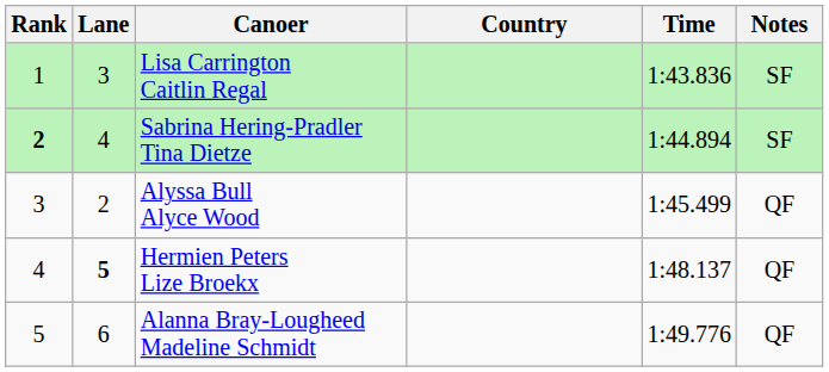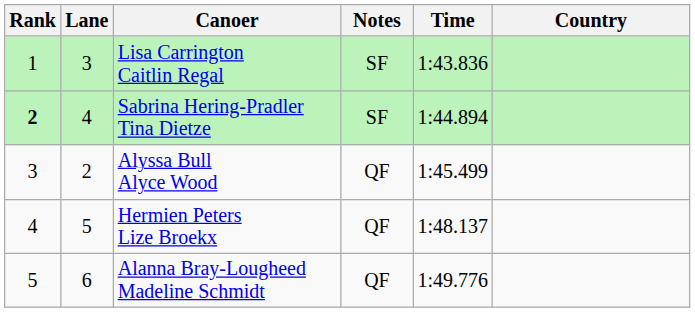columns swapped: Country <-> Notes
Hermien Peters Lize Broekx | Lane: bold -> normal
